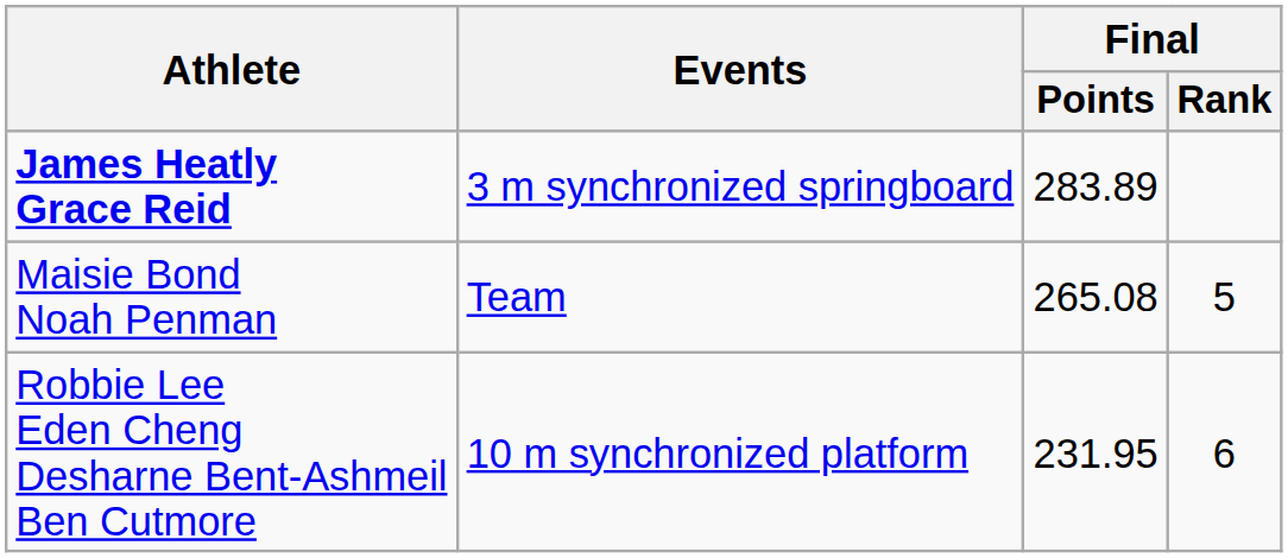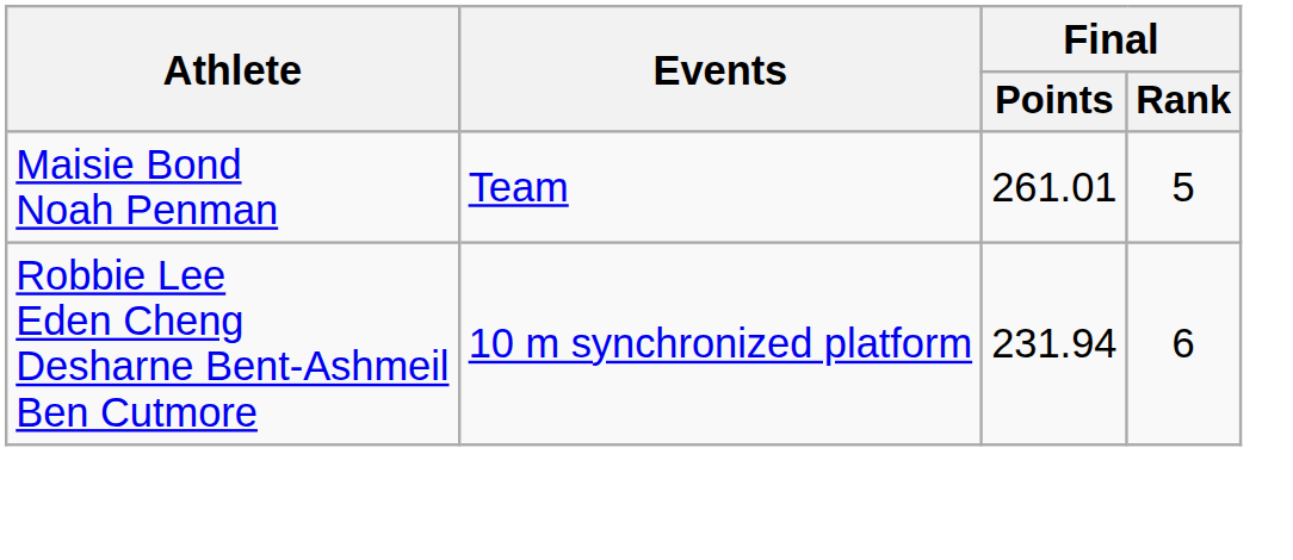- row: James Heatly Grace Reid | 3 m synchronized springboard | 283.89
Maisie Bond Noah Penman | Final / Points: 265.08 -> 261.01
Robbie Lee Eden Cheng Desharne Bent-Ashmeil Ben Cutmore | Final / Points: 231.95 -> 231.94
